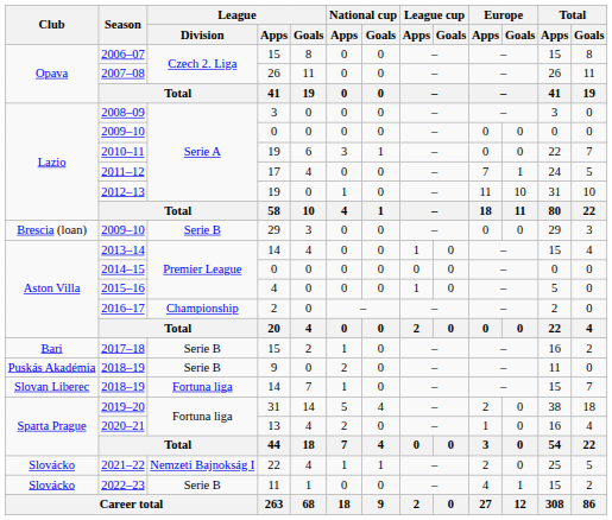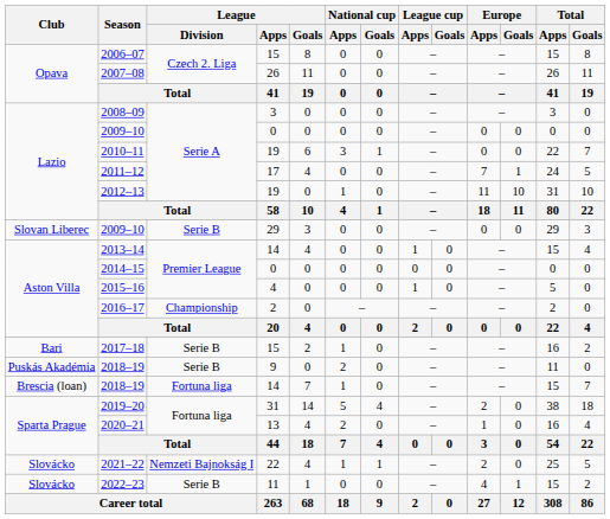2009–10 / 29 | Club: Brescia (loan) -> Slovan Liberec
2018–19 / 14 | Club: Slovan Liberec -> Brescia (loan)
